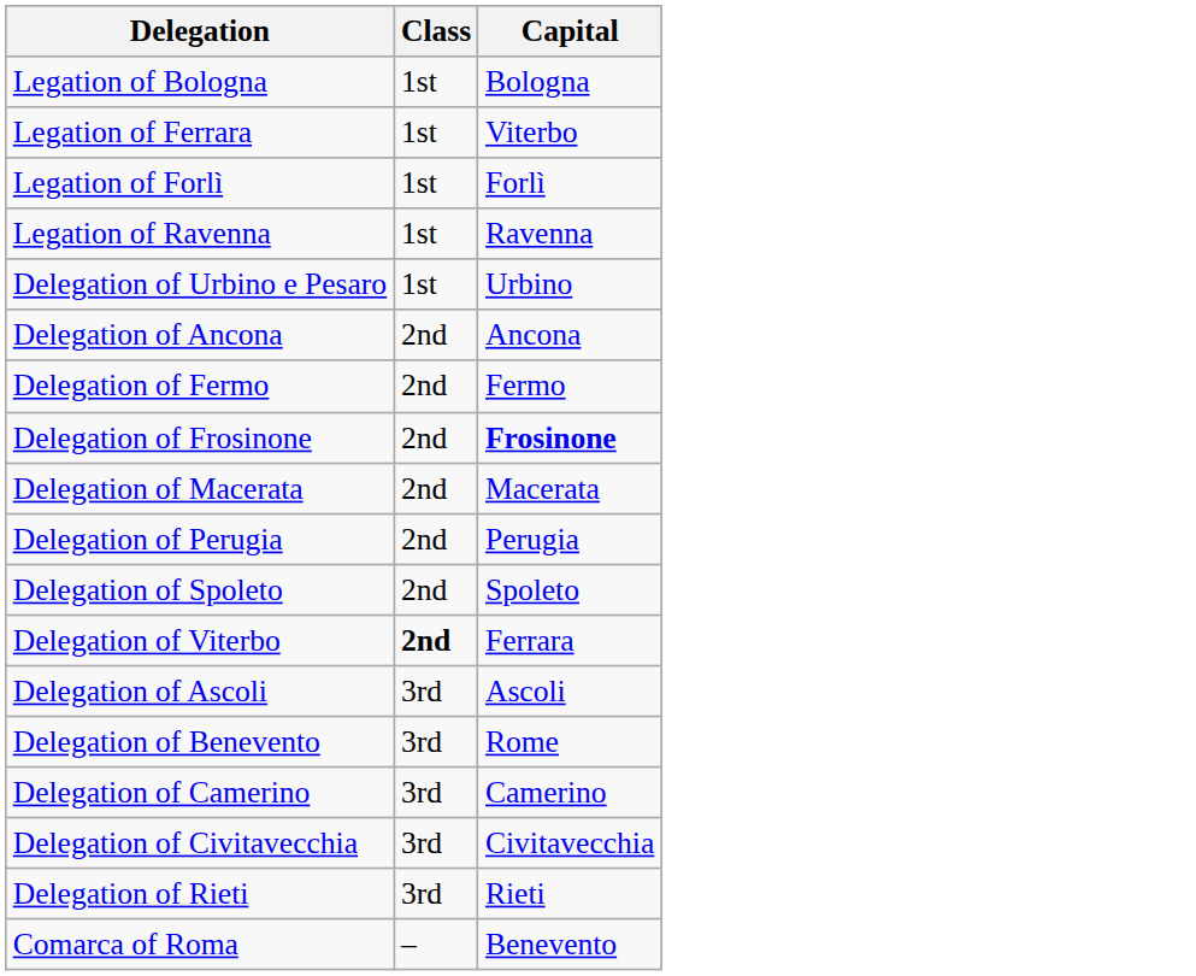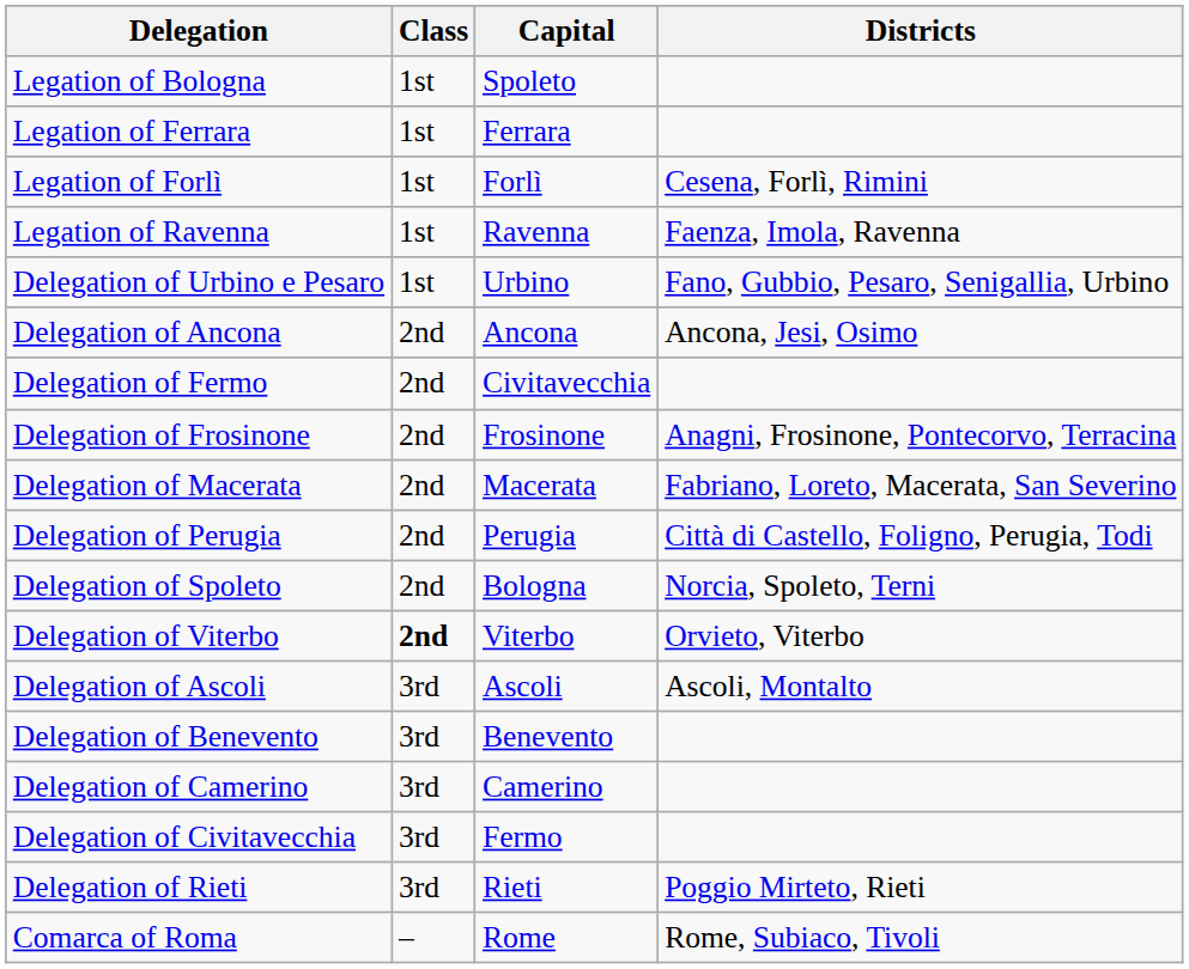+ column: Districts | Cesena, Forlì, Rimini | Faenza, Imola, Ravenna | Fano, Gubbio, Pesaro, Senigallia, Urbino | Ancona, Jesi, Osimo | Anagni, Frosinone, Pontecorvo, Terracina | Fabriano, Loreto, Macerata, San Severino | Città di Castello, Foligno, Perugia, Todi | Norcia, Spoleto, Terni | Orvieto, Viterbo | Ascoli, Montalto | Poggio Mirteto, Rieti | Rome, Subiaco, Tivoli
Legation of Bologna | Capital: Bologna -> Spoleto
Legation of Ferrara | Capital: Viterbo -> Ferrara
Delegation of Fermo | Capital: Fermo -> Civitavecchia
Delegation of Frosinone | Capital: bold -> normal
Delegation of Spoleto | Capital: Spoleto -> Bologna
Delegation of Viterbo | Capital: Ferrara -> Viterbo
Delegation of Benevento | Capital: Rome -> Benevento
Delegation of Civitavecchia | Capital: Civitavecchia -> Fermo
Comarca of Roma | Capital: Benevento -> Rome
